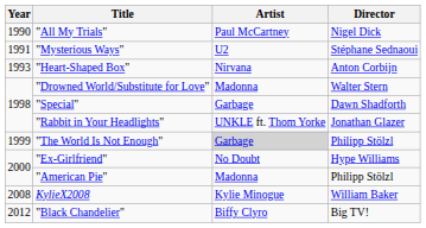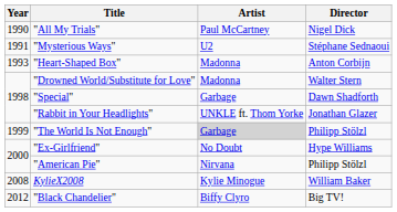"Heart-Shaped Box" | Artist: Nirvana -> Madonna
"American Pie" | Artist: Madonna -> Nirvana
